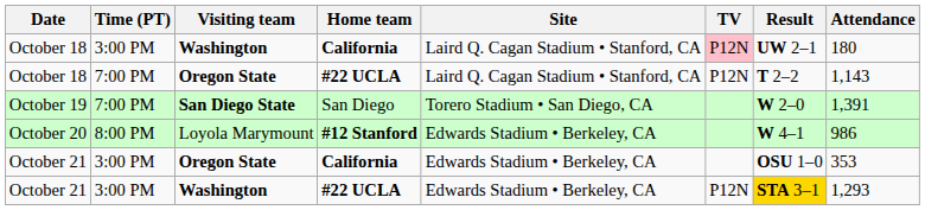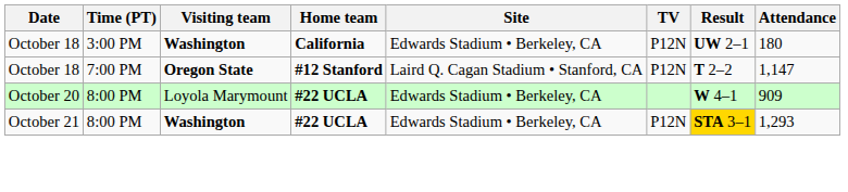October 18 / Washington | Site: Laird Q. Cagan Stadium • Stanford, CA -> Edwards Stadium • Berkeley, CA
October 18 / Washington | TV: pink background -> no background
October 18 / Oregon State | Home team: #22 UCLA -> #12 Stanford
October 18 / Oregon State | Attendance: 1,143 -> 1,147
- row: October 19 | 7:00 PM | San Diego State | San Diego | Torero Stadium • San Diego, CA | W 2–0 | 1,391
October 20 | Home team: #12 Stanford -> #22 UCLA
October 20 | Attendance: 986 -> 909
- row: October 21 | 3:00 PM | Oregon State | California | Edwards Stadium • Berkeley, CA | OSU 1–0 | 353
October 21 / Washington | Time (PT): 3:00 PM -> 8:00 PM
